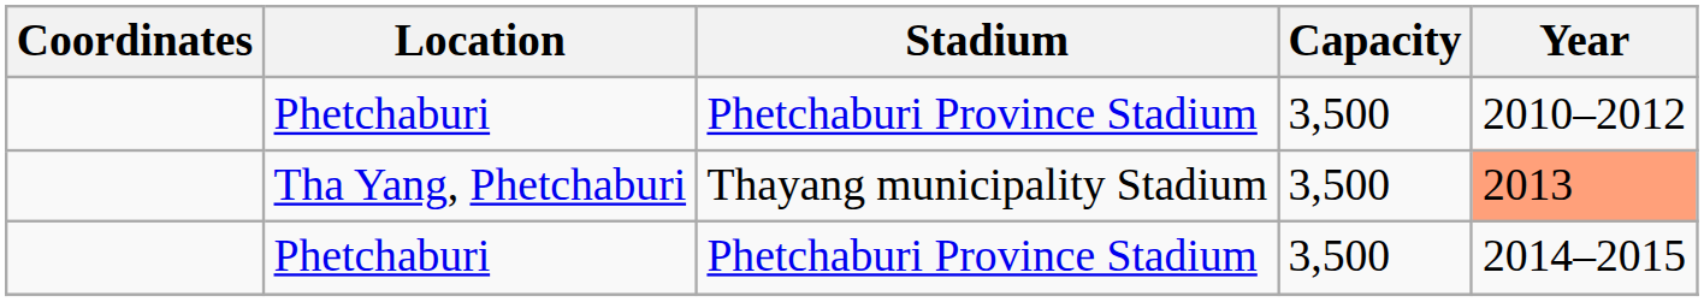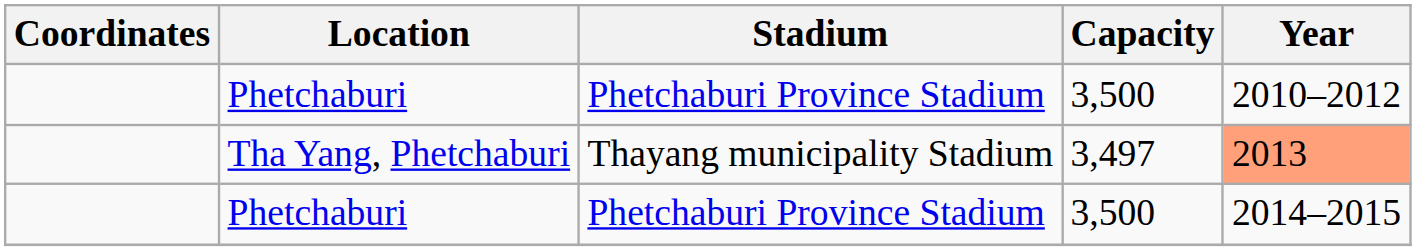Tha Yang, Phetchaburi | Capacity: 3,500 -> 3,497
